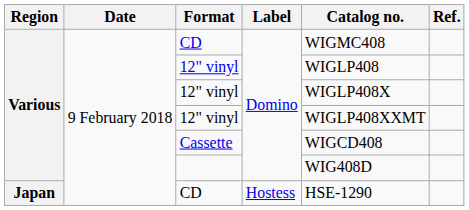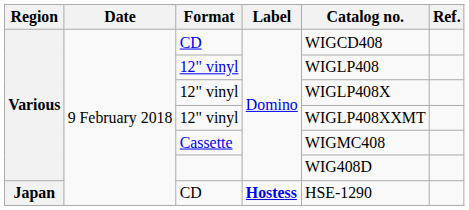Various / CD | Catalog no.: WIGMC408 -> WIGCD408
Cassette | Catalog no.: WIGCD408 -> WIGMC408
Japan / CD | Label: normal -> bold
